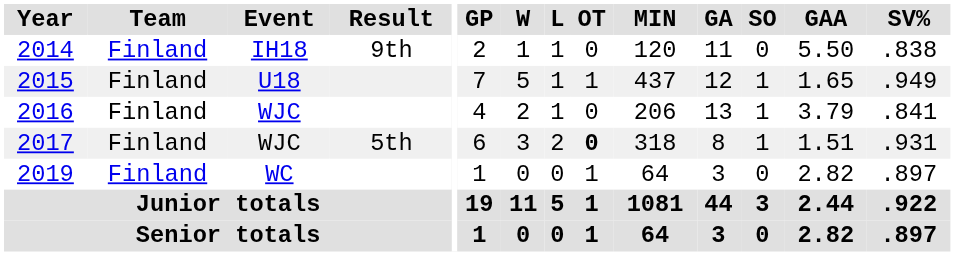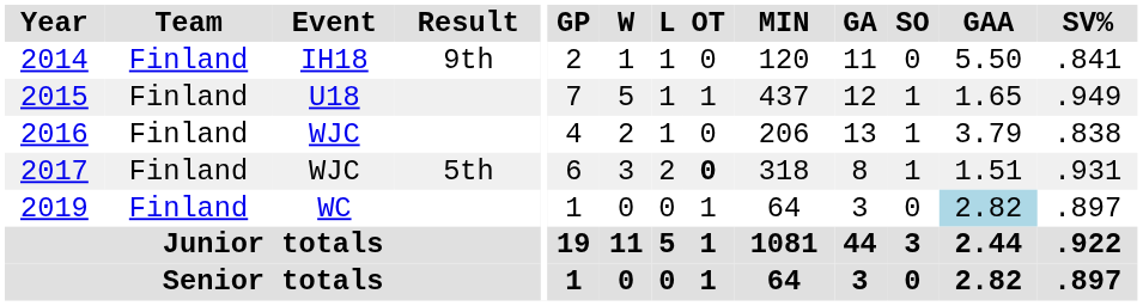2014 | SV%: .838 -> .841
2016 | SV%: .841 -> .838
2019 | GAA: no background -> lightblue background
